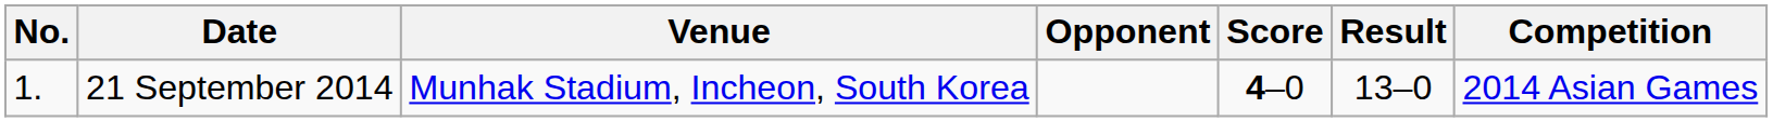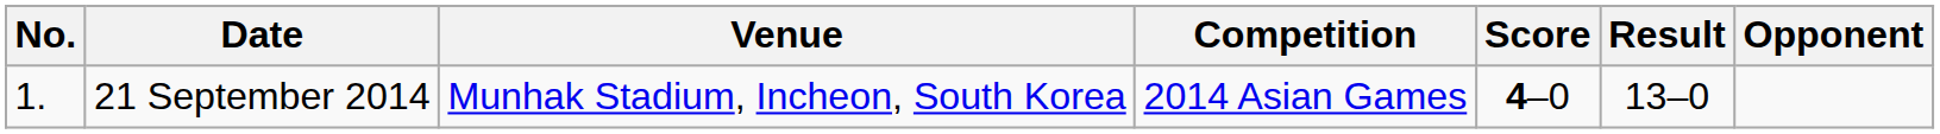columns swapped: Opponent <-> Competition
